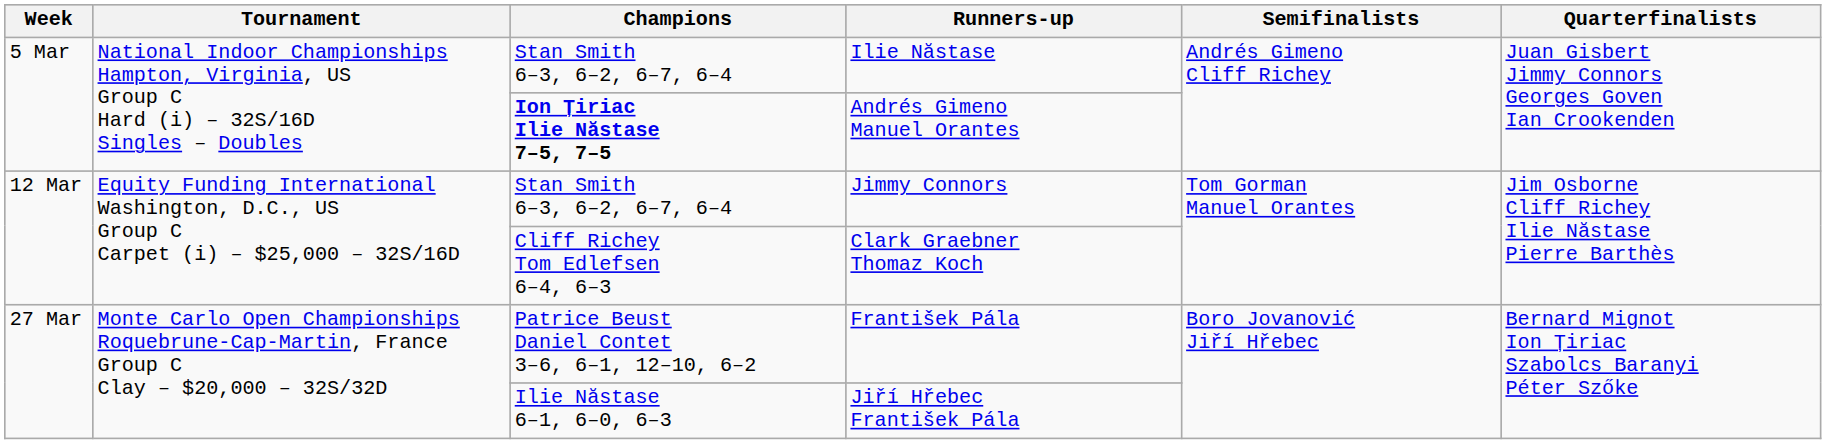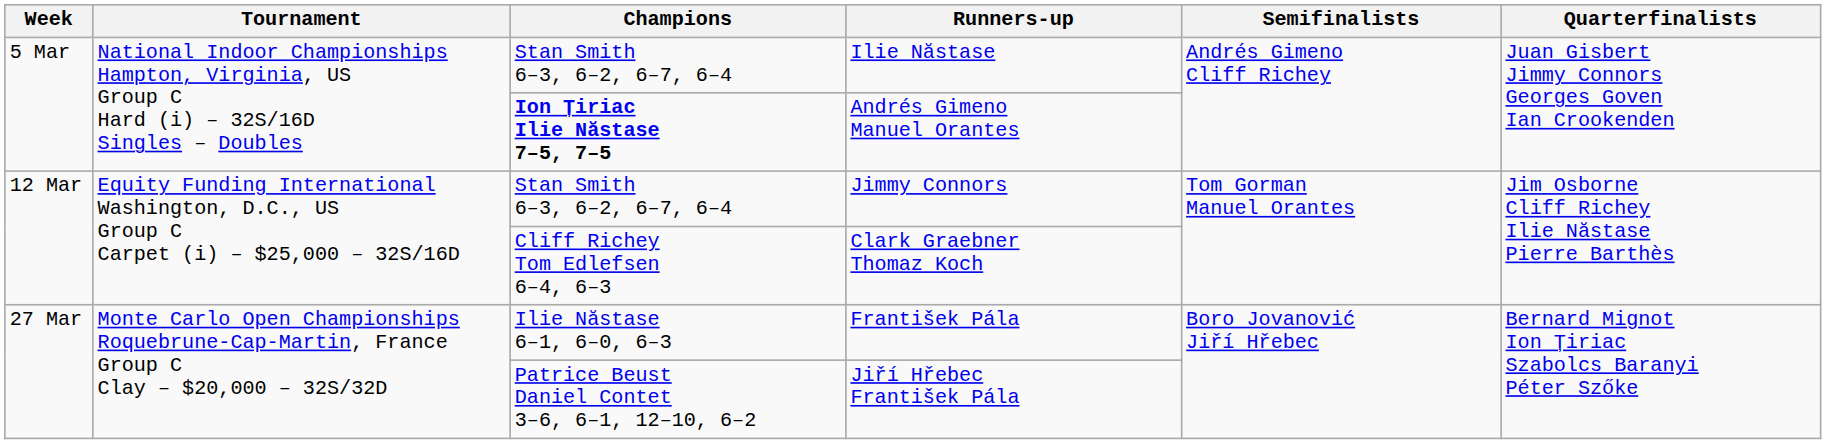František Pála | Champions: Patrice Beust Daniel Contet 3–6, 6–1, 12–10, 6–2 -> Ilie Năstase 6–1, 6–0, 6–3
Jiří Hřebec František Pála | Champions: Ilie Năstase 6–1, 6–0, 6–3 -> Patrice Beust Daniel Contet 3–6, 6–1, 12–10, 6–2
